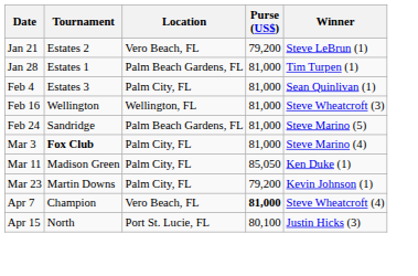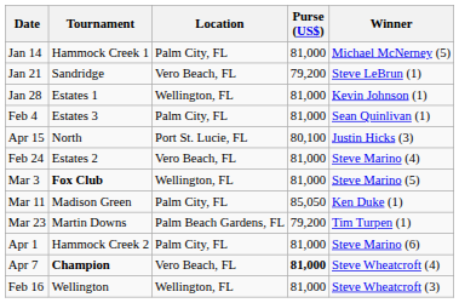+ row: Jan 14 | Hammock Creek 1 | Palm City, FL | 81,000 | Michael McNerney (5)
Jan 21 | Tournament: Estates 2 -> Sandridge
Jan 28 | Location: Palm Beach Gardens, FL -> Wellington, FL
Jan 28 | Winner: Tim Turpen (1) -> Kevin Johnson (1)
rows swapped: Feb 16 <-> Apr 15
Feb 24 | Tournament: Sandridge -> Estates 2
Feb 24 | Location: Palm Beach Gardens, FL -> Vero Beach, FL
Feb 24 | Winner: Steve Marino (5) -> Steve Marino (4)
Mar 3 | Location: Palm City, FL -> Wellington, FL
Mar 3 | Winner: Steve Marino (4) -> Steve Marino (5)
Mar 23 | Location: Palm City, FL -> Palm Beach Gardens, FL
Mar 23 | Winner: Kevin Johnson (1) -> Tim Turpen (1)
+ row: Apr 1 | Hammock Creek 2 | Palm City, FL | 81,000 | Steve Marino (6)
Apr 7 | Tournament: normal -> bold
